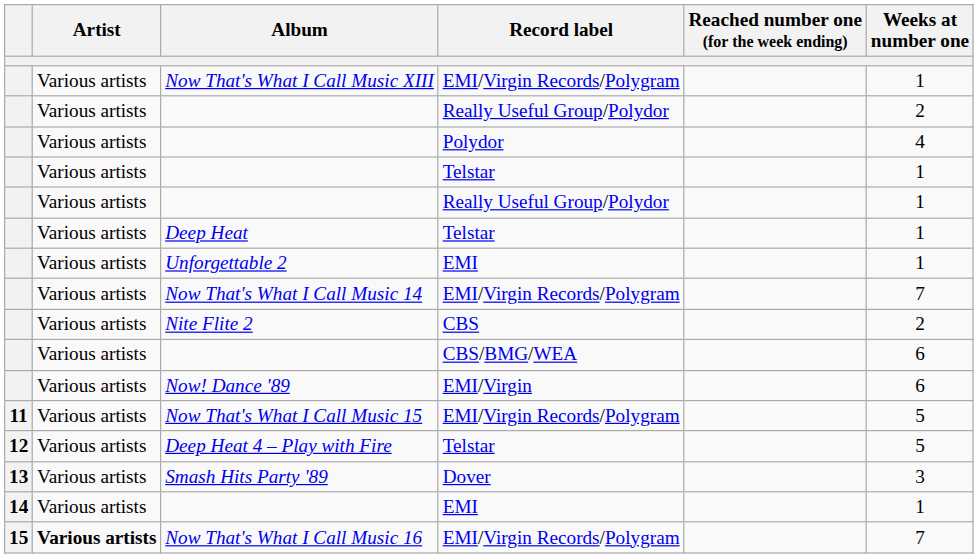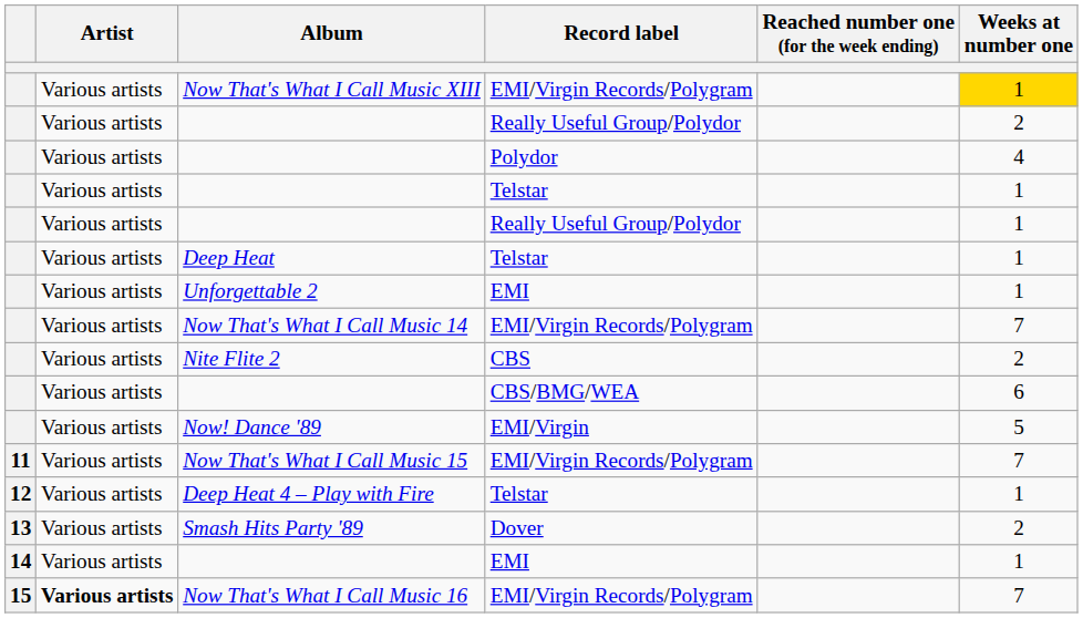Now That's What I Call Music XIII | Weeks at number one: no background -> gold background
Now! Dance '89 | Weeks at number one: 6 -> 5
Now That's What I Call Music 15 | Weeks at number one: 5 -> 7
Deep Heat 4 – Play with Fire | Weeks at number one: 5 -> 1
Smash Hits Party '89 | Weeks at number one: 3 -> 2
